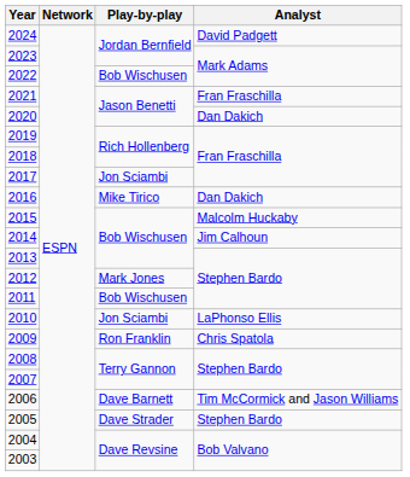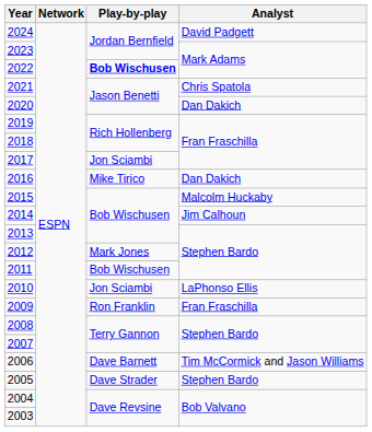2022 | Play-by-play: normal -> bold
2021 | Analyst: Fran Fraschilla -> Chris Spatola
2009 | Analyst: Chris Spatola -> Fran Fraschilla
